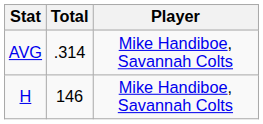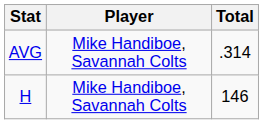columns swapped: Player <-> Total
